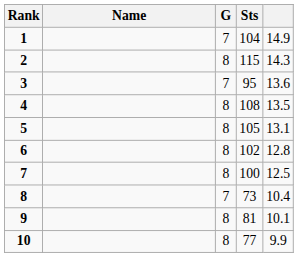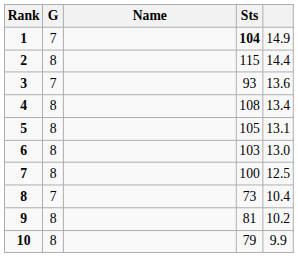columns swapped: Name <-> G
1 | Sts: normal -> bold
2 | column 5: 14.3 -> 14.4
3 | Sts: 95 -> 93
4 | column 5: 13.5 -> 13.4
6 | Sts: 102 -> 103
6 | column 5: 12.8 -> 13.0
9 | column 5: 10.1 -> 10.2
10 | Sts: 77 -> 79
